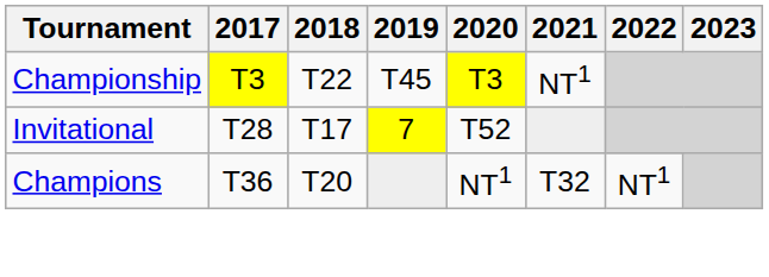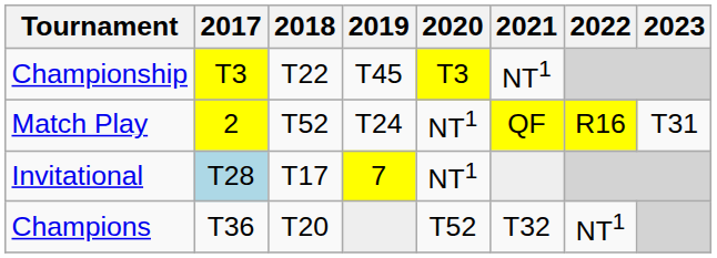+ row: Match Play | 2 | T52 | T24 | NT1 | QF | R16 | T31
Invitational | 2017: no background -> lightblue background
Invitational | 2020: T52 -> NT1
Champions | 2020: NT1 -> T52
